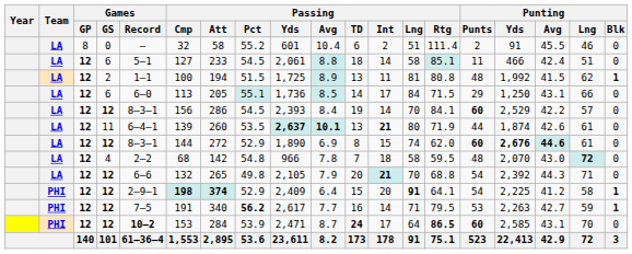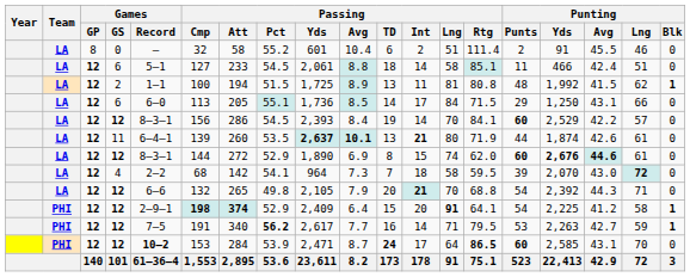4 | Passing / Pct: 54.8 -> 54.1
4 | Passing / Yds: 966 -> 964
4 | Passing / Avg: 7.8 -> 7.3
4 | Punting / Punts: 48 -> 39
